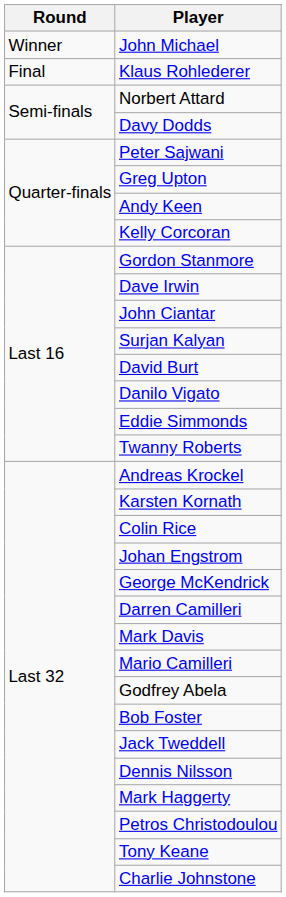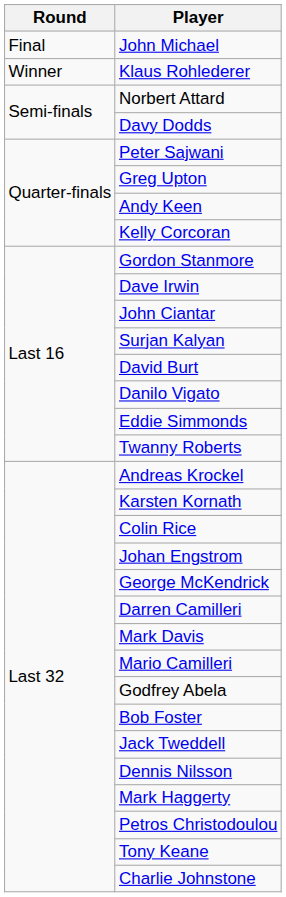John Michael | Round: Winner -> Final
Klaus Rohlederer | Round: Final -> Winner
